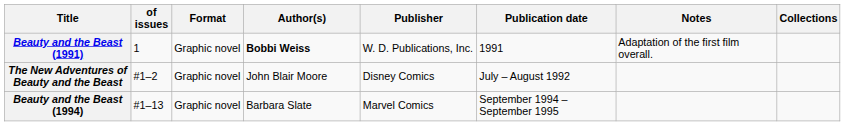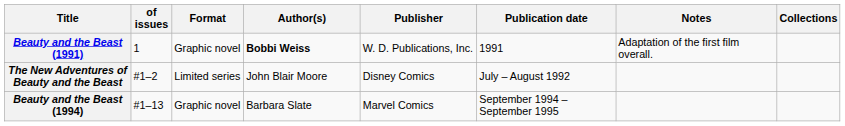The New Adventures of Beauty and the Beast | Format: Graphic novel -> Limited series
